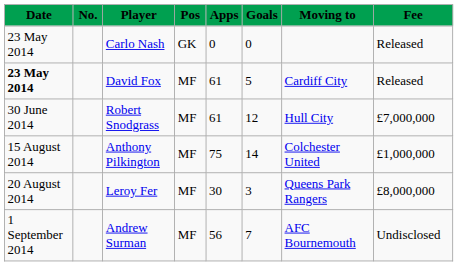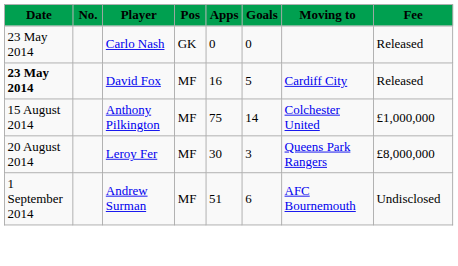David Fox | Apps: 61 -> 16
- row: 30 June 2014 | Robert Snodgrass | MF | 61 | 12 | Hull City | £7,000,000
Andrew Surman | Apps: 56 -> 51
Andrew Surman | Goals: 7 -> 6
